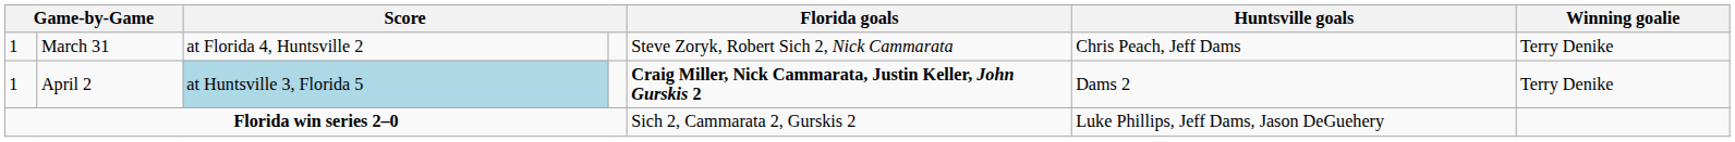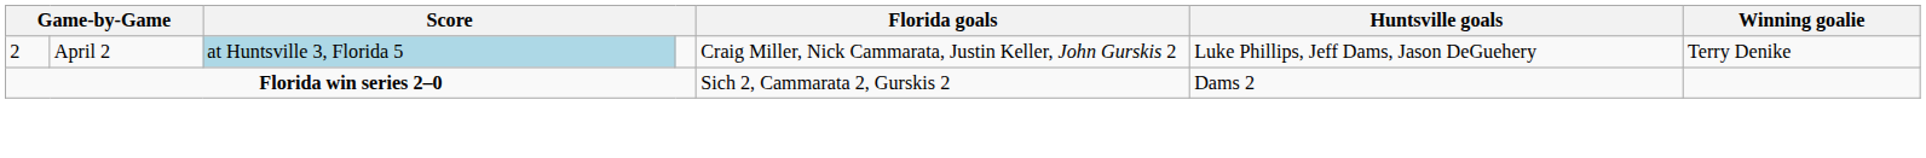- row: 1 | March 31 | at Florida 4, Huntsville 2 | Steve Zoryk, Robert Sich 2, Nick Cammarata | Chris Peach, Jeff Dams | Terry Denike
April 2 | column 1: 1 -> 2
April 2 | Florida goals: bold -> normal
April 2 | Huntsville goals: Dams 2 -> Luke Phillips, Jeff Dams, Jason DeGuehery
Florida win series 2–0 | Huntsville goals: Luke Phillips, Jeff Dams, Jason DeGuehery -> Dams 2
